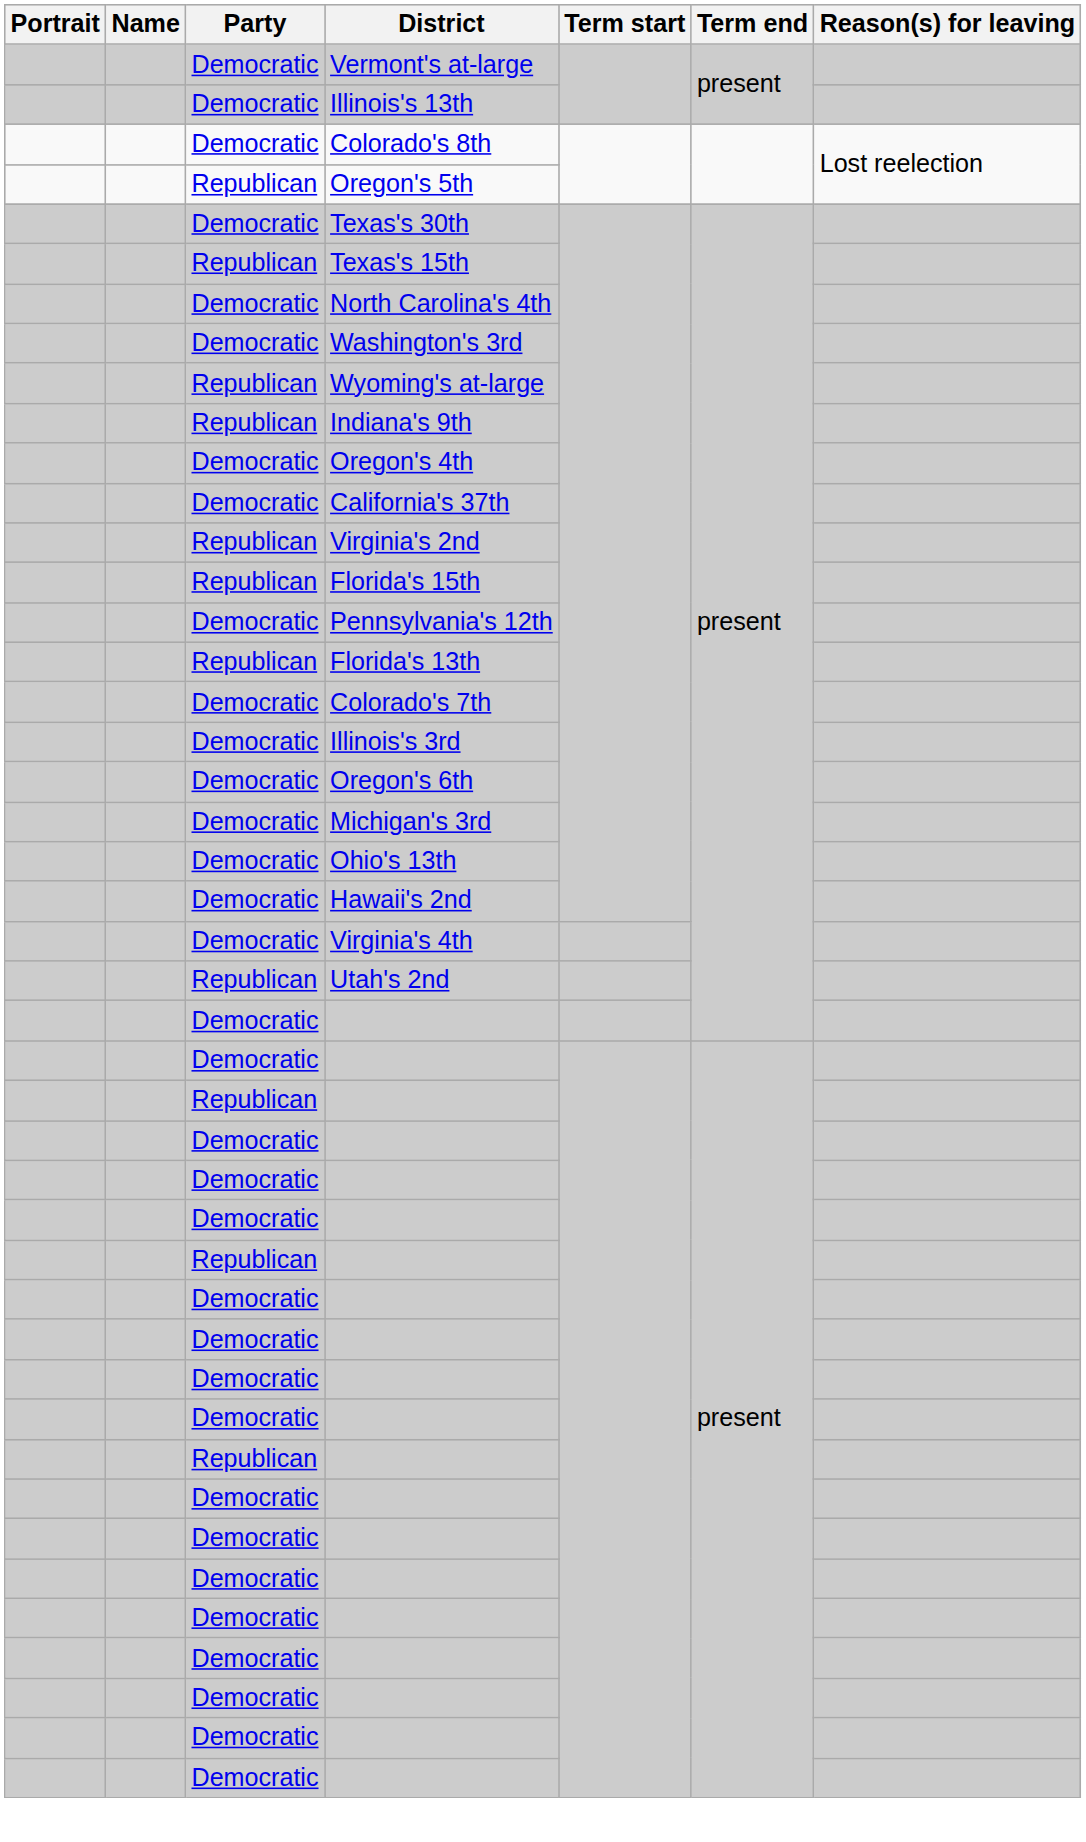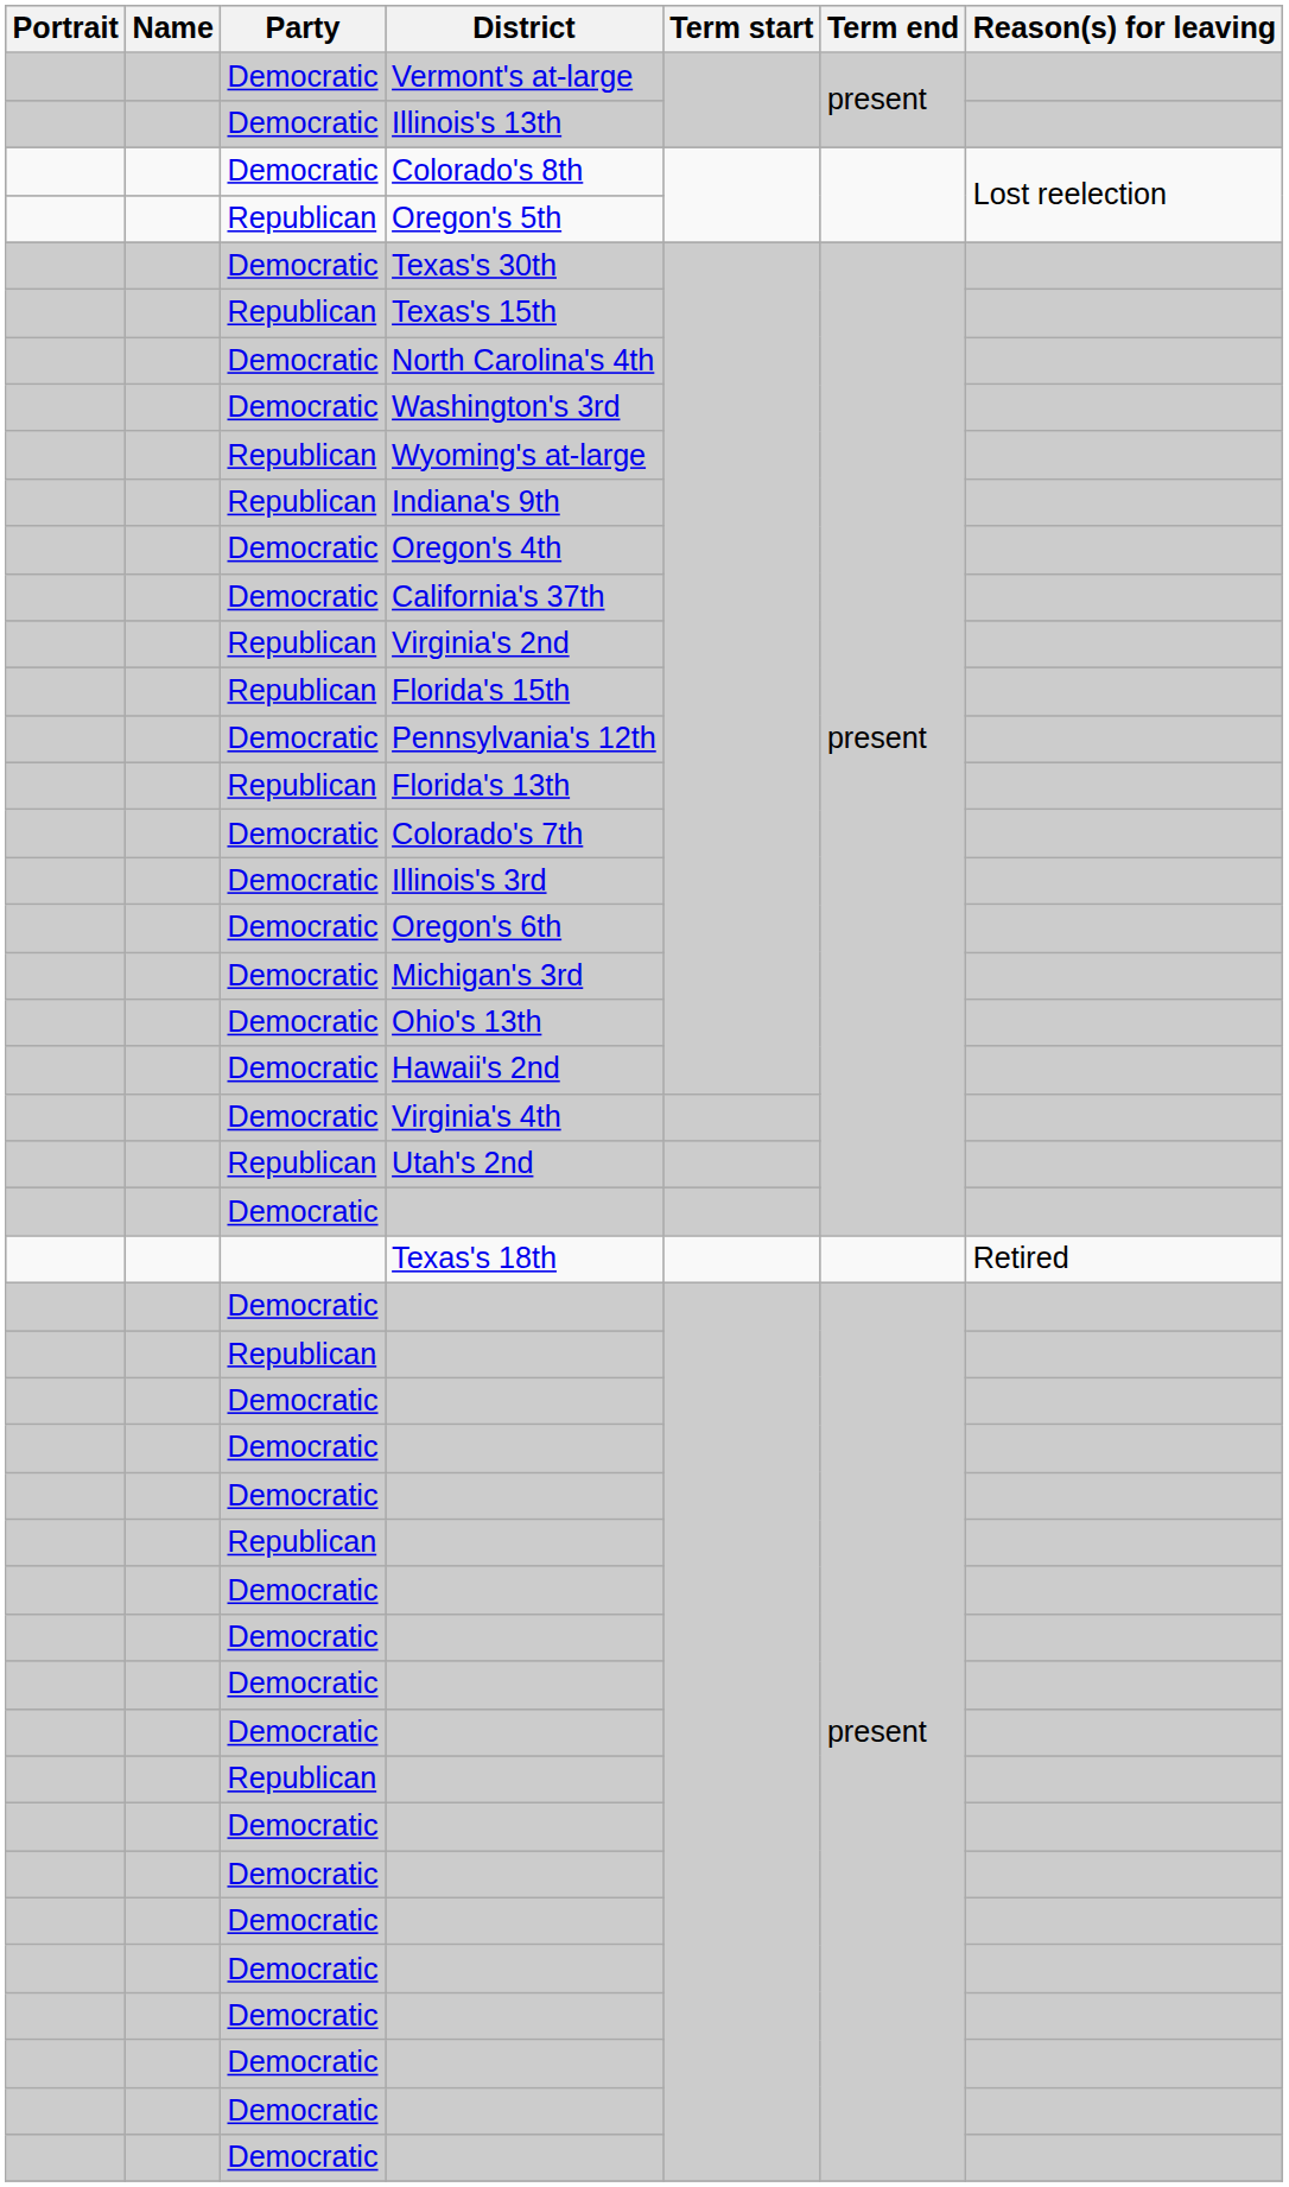+ row: Texas's 18th | Retired
